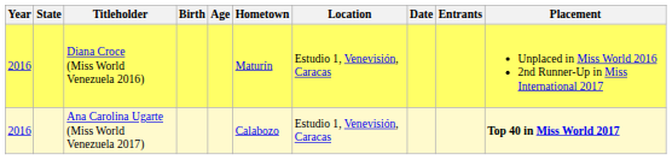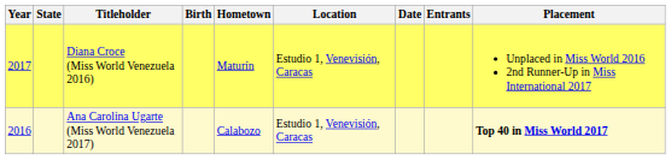- column: Age
Diana Croce (Miss World Venezuela 2016) | Year: 2016 -> 2017
